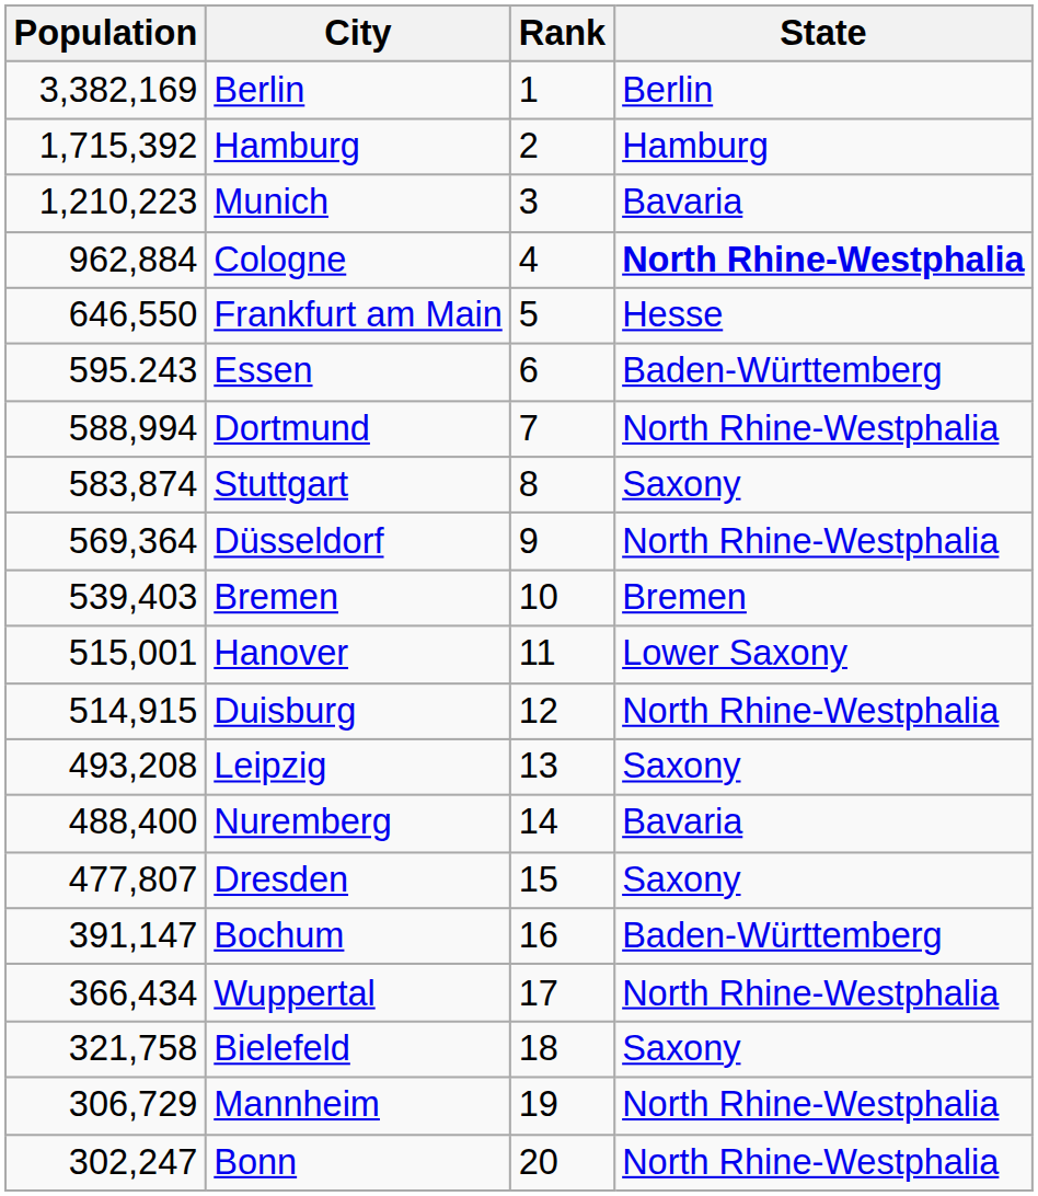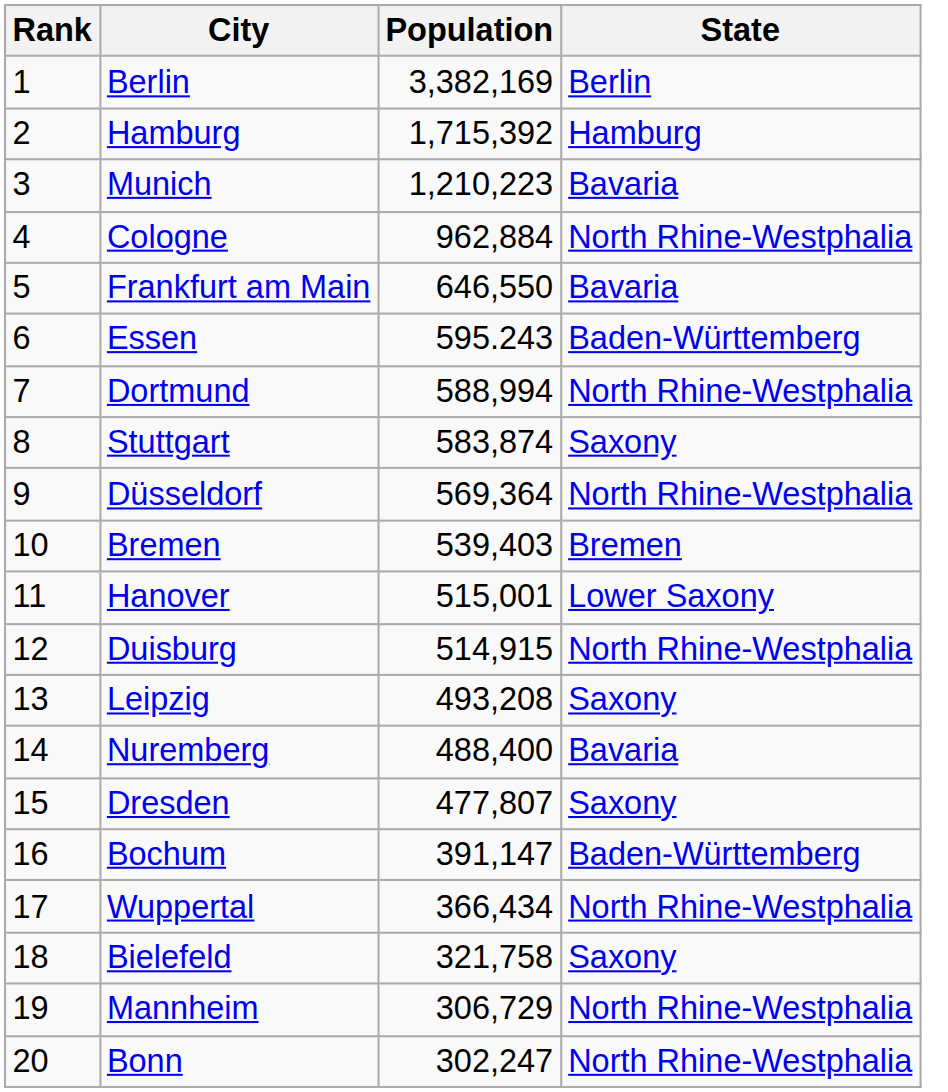columns swapped: Rank <-> Population
Cologne | State: bold -> normal
Frankfurt am Main | State: Hesse -> Bavaria
